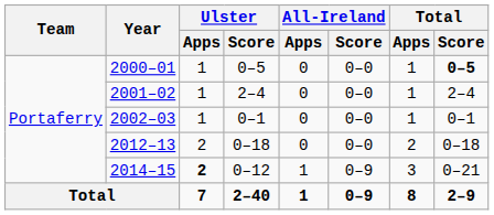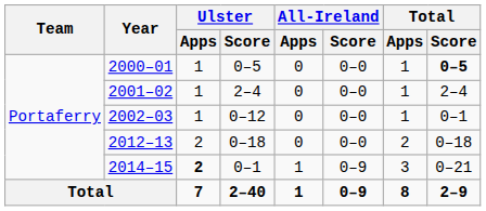2002–03 | Ulster / Score: 0–1 -> 0–12
2014–15 | Ulster / Score: 0–12 -> 0–1
